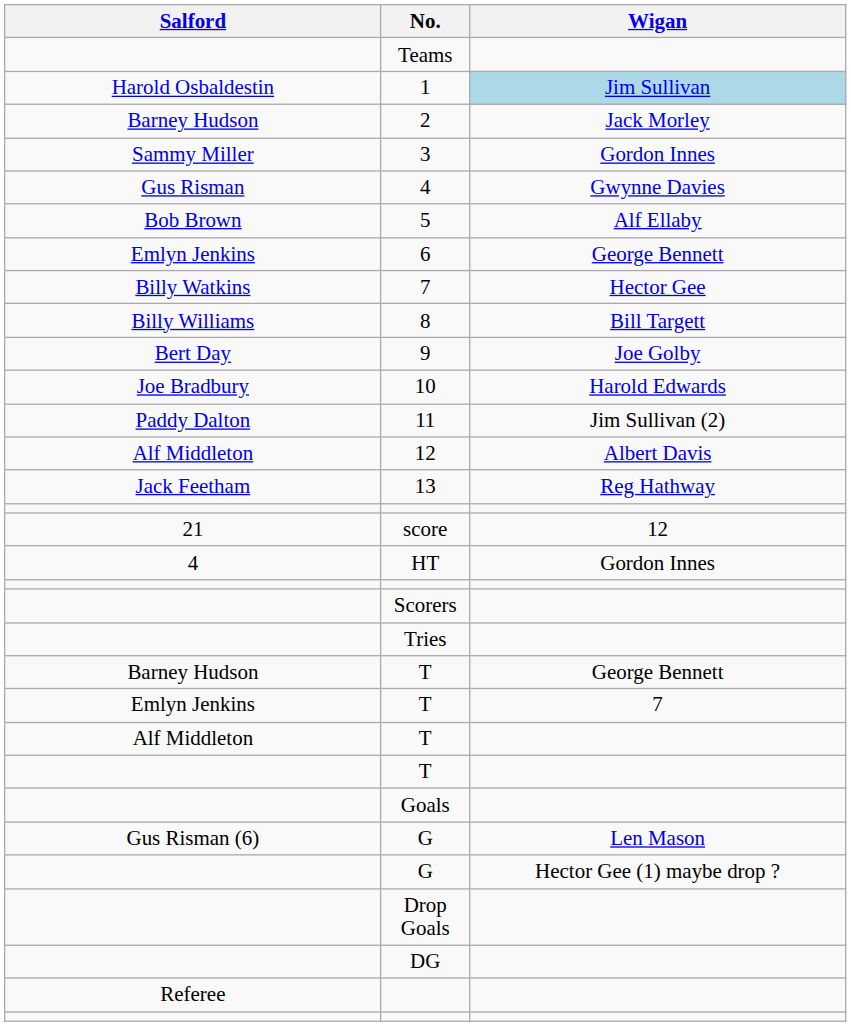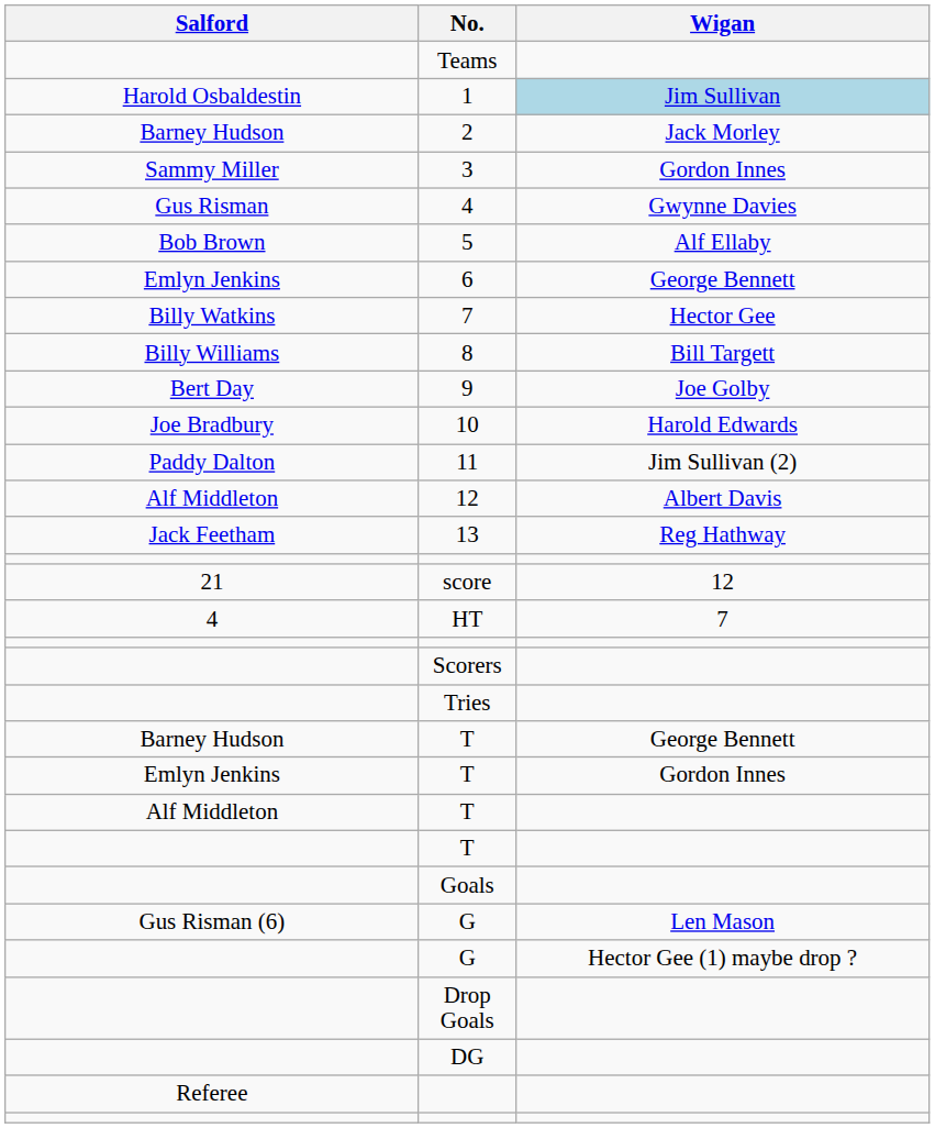HT | Wigan: Gordon Innes -> 7
Emlyn Jenkins / T | Wigan: 7 -> Gordon Innes
